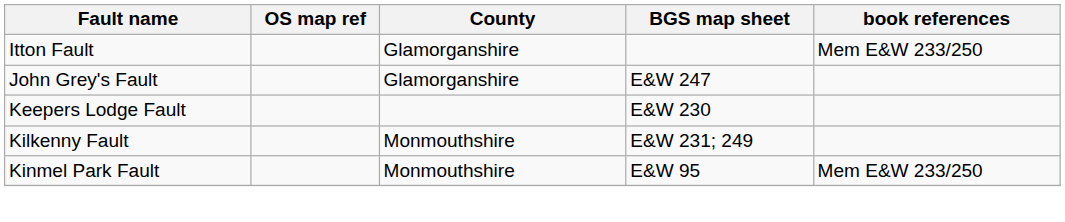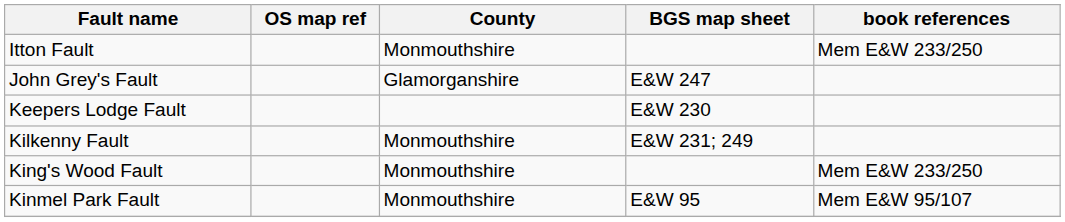Itton Fault | County: Glamorganshire -> Monmouthshire
+ row: King's Wood Fault | Monmouthshire | Mem E&W 233/250
Kinmel Park Fault | book references: Mem E&W 233/250 -> Mem E&W 95/107
